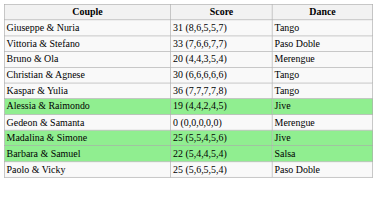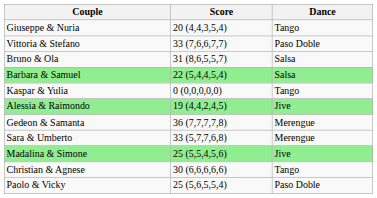Giuseppe & Nuria | Score: 31 (8,6,5,5,7) -> 20 (4,4,3,5,4)
Bruno & Ola | Score: 20 (4,4,3,5,4) -> 31 (8,6,5,5,7)
Bruno & Ola | Dance: Merengue -> Salsa
rows swapped: Barbara & Samuel <-> Christian & Agnese
Kaspar & Yulia | Score: 36 (7,7,7,7,8) -> 0 (0,0,0,0,0)
Gedeon & Samanta | Score: 0 (0,0,0,0,0) -> 36 (7,7,7,7,8)
+ row: Sara & Umberto | 33 (5,7,7,6,8) | Merengue
